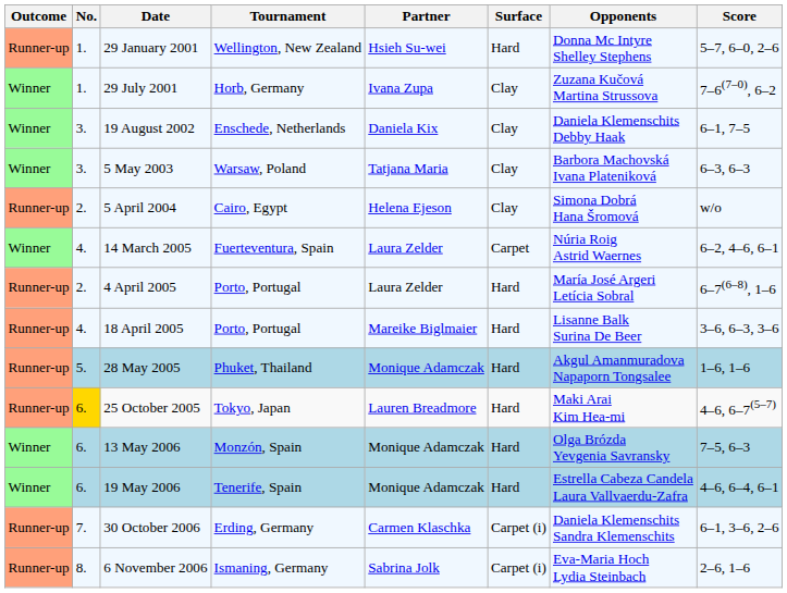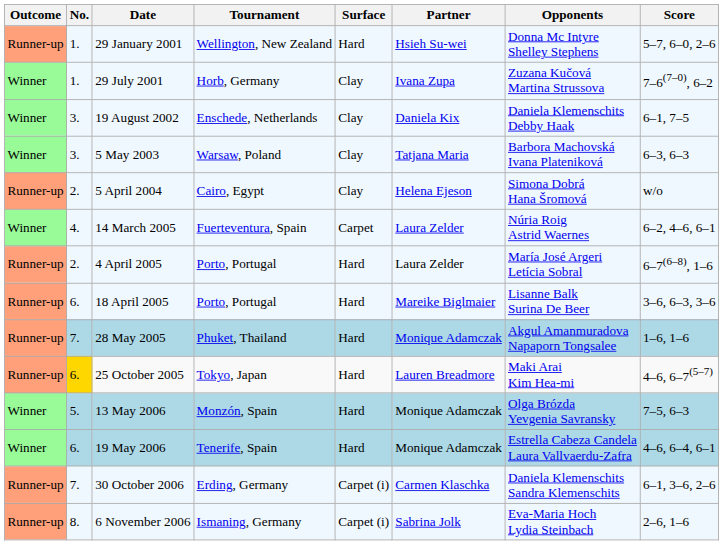columns swapped: Surface <-> Partner
18 April 2005 | No.: 4. -> 6.
28 May 2005 | No.: 5. -> 7.
13 May 2006 | No.: 6. -> 5.
